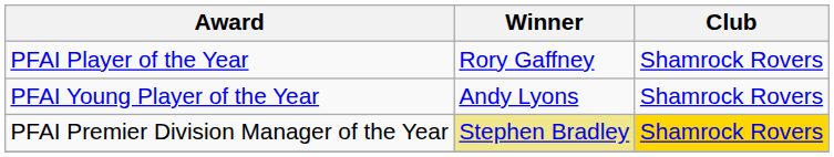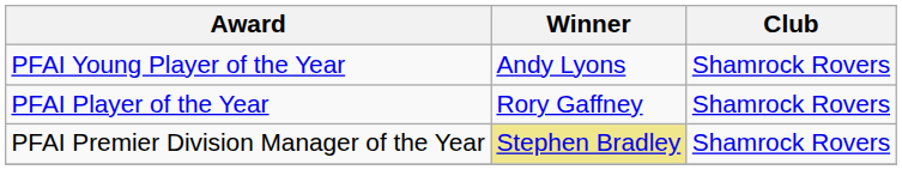rows swapped: PFAI Player of the Year <-> PFAI Young Player of the Year
PFAI Premier Division Manager of the Year | Club: gold background -> no background
